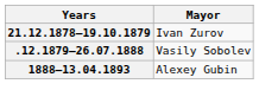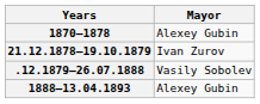+ row: 1870—1878 | Alexey Gubin
